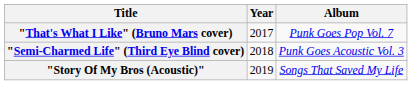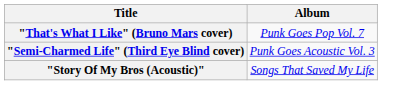- column: Year | 2017 | 2018 | 2019
